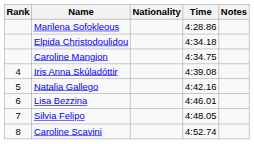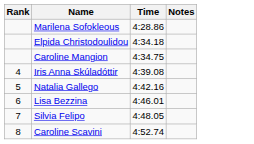- column: Nationality
